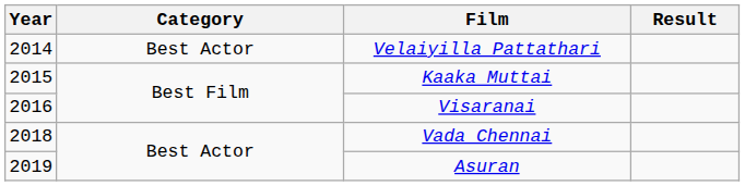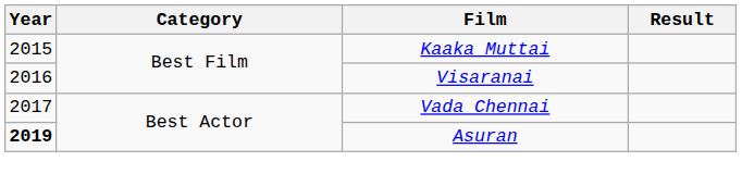- row: 2014 | Best Actor | Velaiyilla Pattathari
Vada Chennai | Year: 2018 -> 2017
Asuran | Year: normal -> bold
